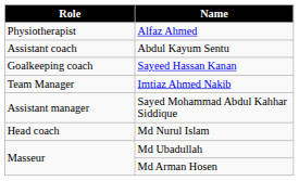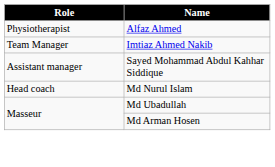- row: Assistant coach | Abdul Kayum Sentu
- row: Goalkeeping coach | Sayeed Hassan Kanan
